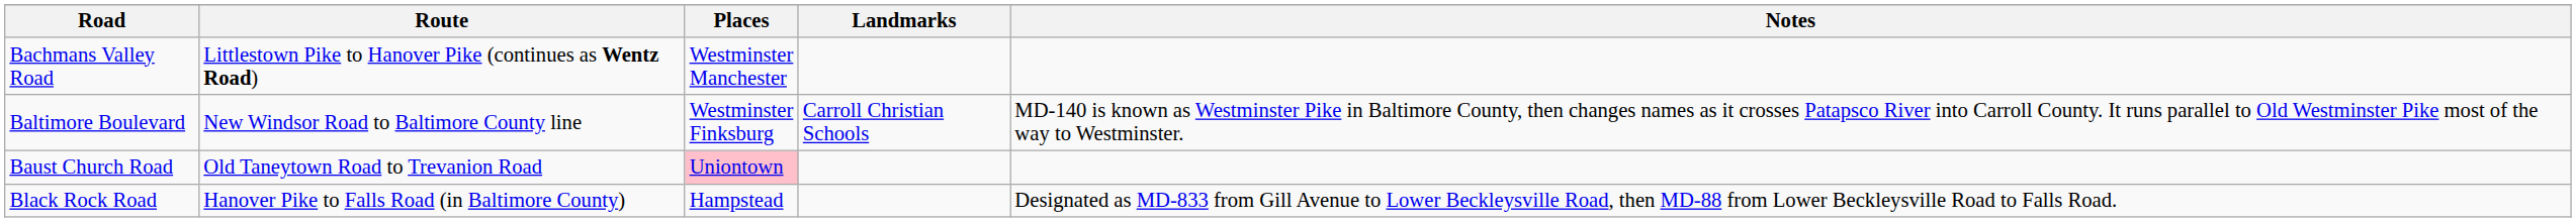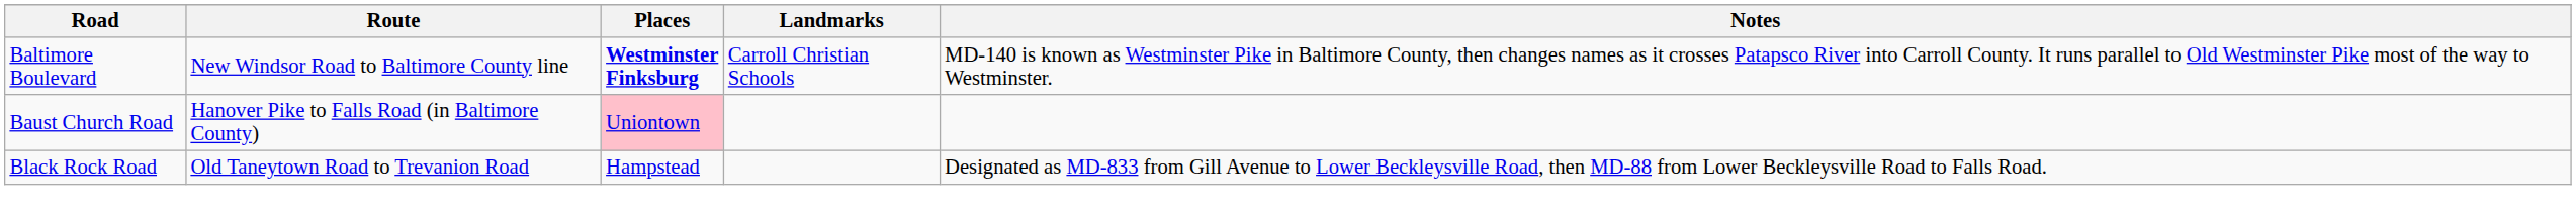- row: Bachmans Valley Road | Littlestown Pike to Hanover Pike (continues as Wentz Road) | Westminster Manchester
Baltimore Boulevard | Places: normal -> bold
Baust Church Road | Route: Old Taneytown Road to Trevanion Road -> Hanover Pike to Falls Road (in Baltimore County)
Black Rock Road | Route: Hanover Pike to Falls Road (in Baltimore County) -> Old Taneytown Road to Trevanion Road
